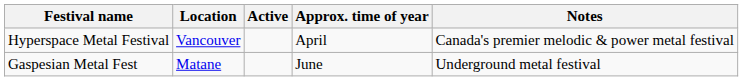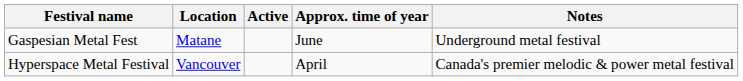rows swapped: Gaspesian Metal Fest <-> Hyperspace Metal Festival
